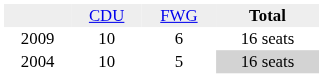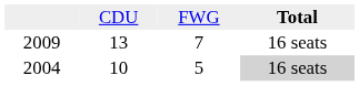2009 | column 2: 10 -> 13
2009 | column 3: 6 -> 7
